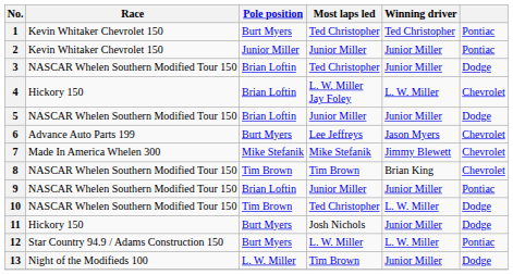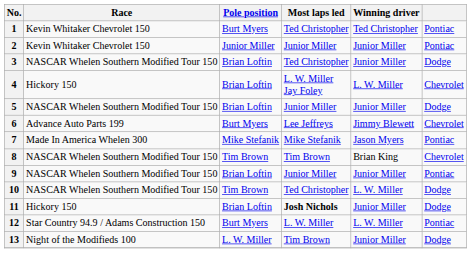6 | Winning driver: Jason Myers -> Jimmy Blewett
7 | Winning driver: Jimmy Blewett -> Jason Myers
7 | column 6: Chevrolet -> Pontiac
11 | Pole position: Burt Myers -> Brian Loftin
11 | Most laps led: normal -> bold
